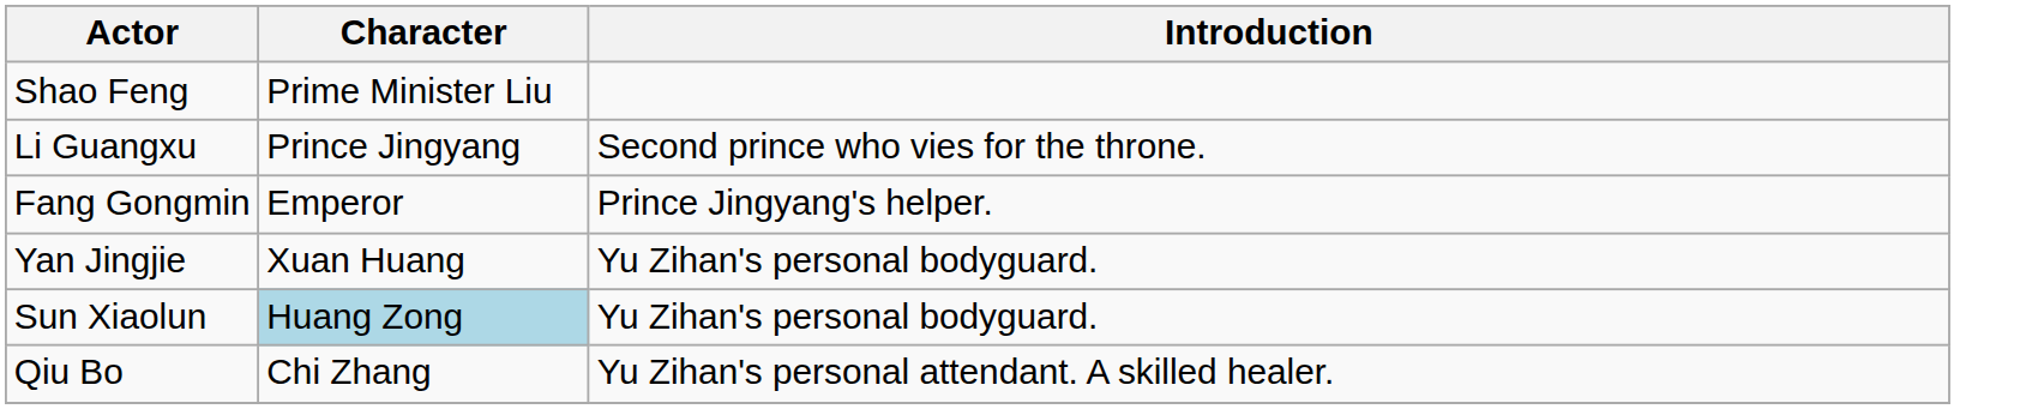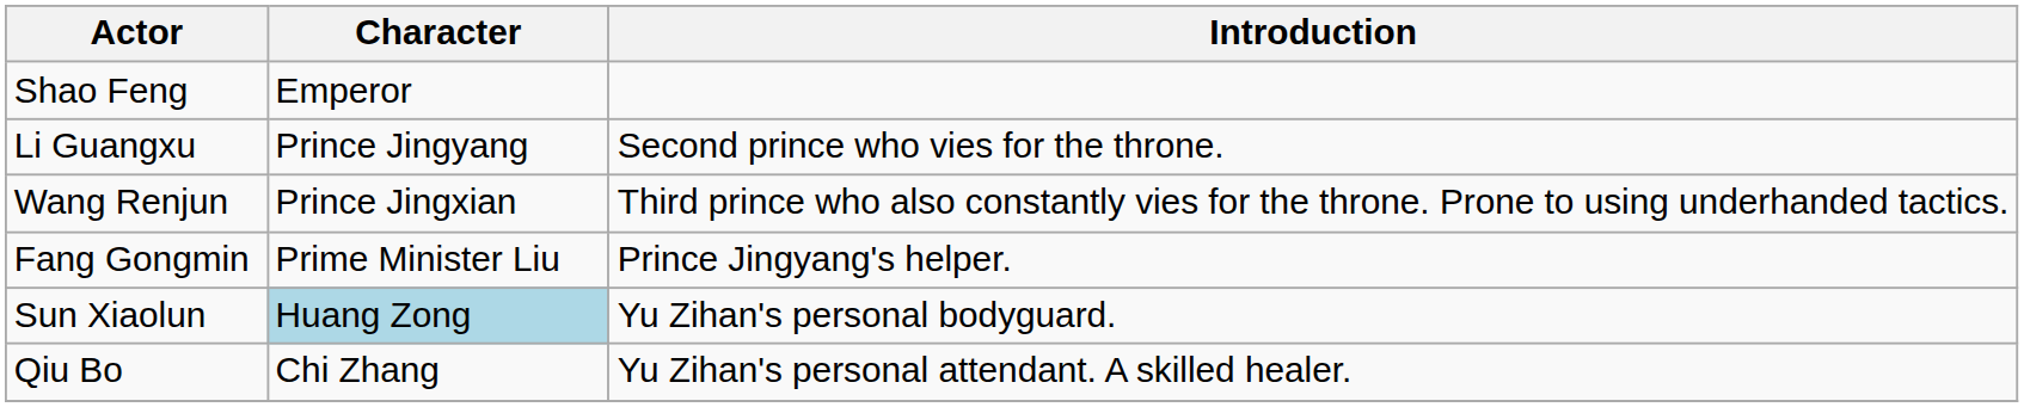Shao Feng | Character: Prime Minister Liu -> Emperor
+ row: Wang Renjun | Prince Jingxian | Third prince who also constantly vies for the throne. Prone to using underhanded tactics.
Fang Gongmin | Character: Emperor -> Prime Minister Liu
- row: Yan Jingjie | Xuan Huang | Yu Zihan's personal bodyguard.
